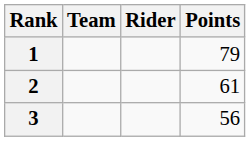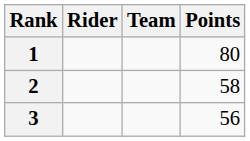columns swapped: Rider <-> Team
1 | Points: 79 -> 80
2 | Points: 61 -> 58
